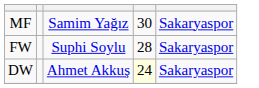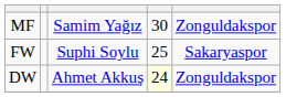MF | column 5: Sakaryaspor -> Zonguldakspor
FW | column 4: 28 -> 25
DW | column 5: Sakaryaspor -> Zonguldakspor
